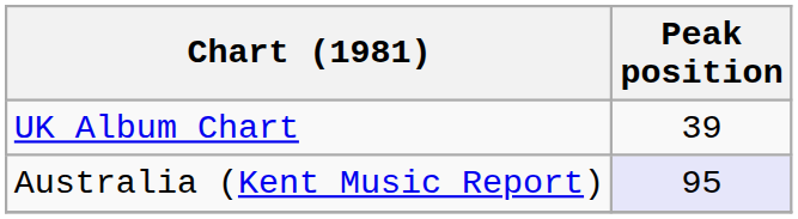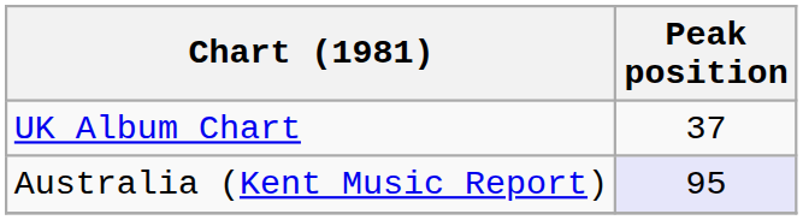UK Album Chart | Peak position: 39 -> 37
